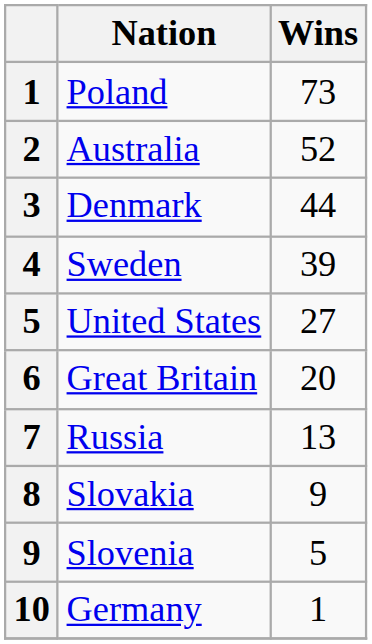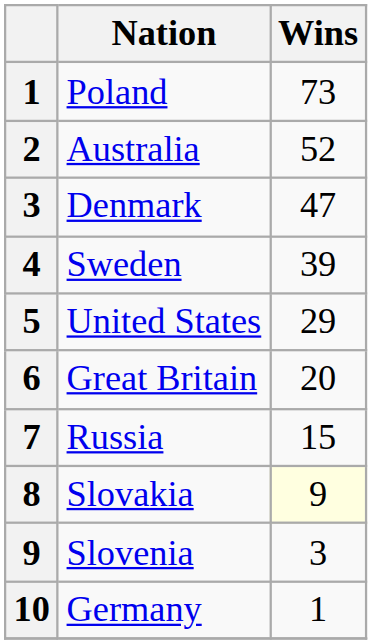Denmark | Wins: 44 -> 47
United States | Wins: 27 -> 29
Russia | Wins: 13 -> 15
Slovakia | Wins: no background -> lightyellow background
Slovenia | Wins: 5 -> 3
